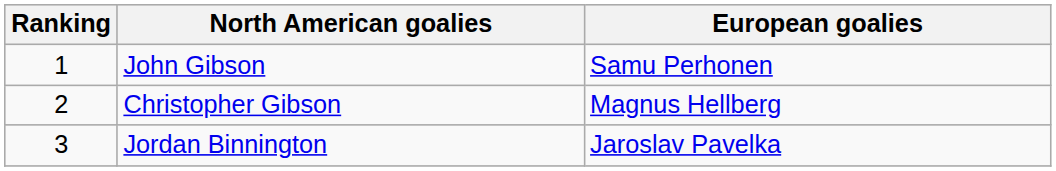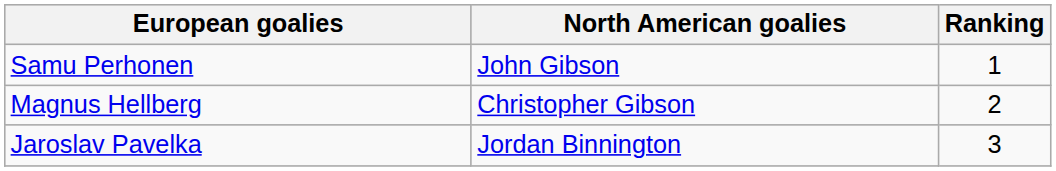columns swapped: Ranking <-> European goalies
